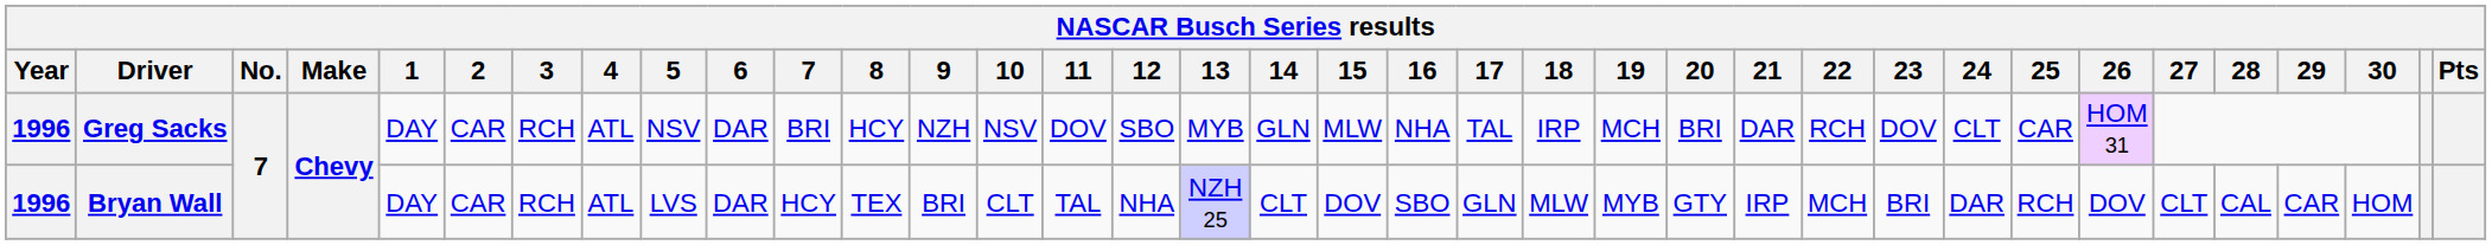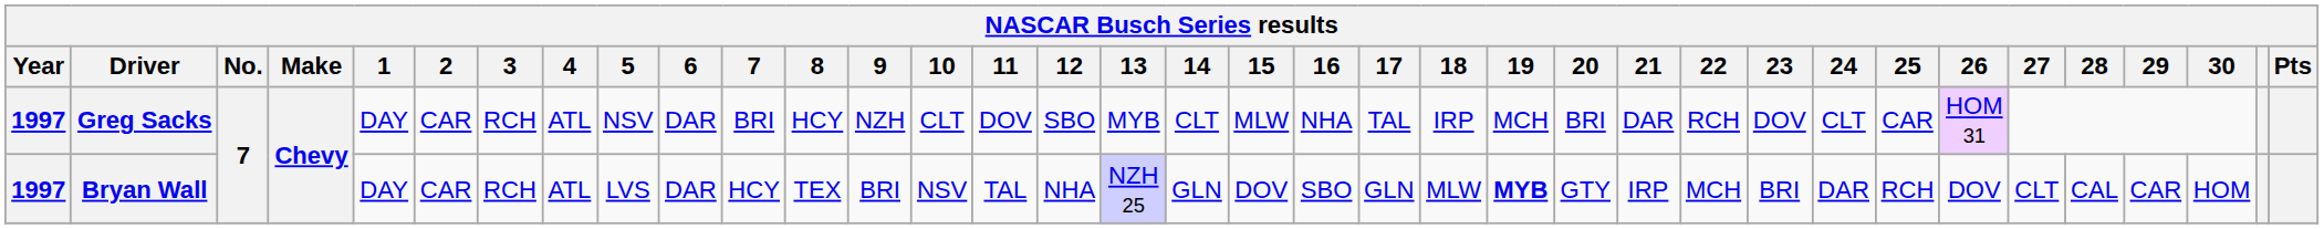Greg Sacks | Year: 1996 -> 1997
Greg Sacks | 10: NSV -> CLT
Greg Sacks | 14: GLN -> CLT
Bryan Wall | Year: 1996 -> 1997
Bryan Wall | 10: CLT -> NSV
Bryan Wall | 14: CLT -> GLN
Bryan Wall | 19: normal -> bold
